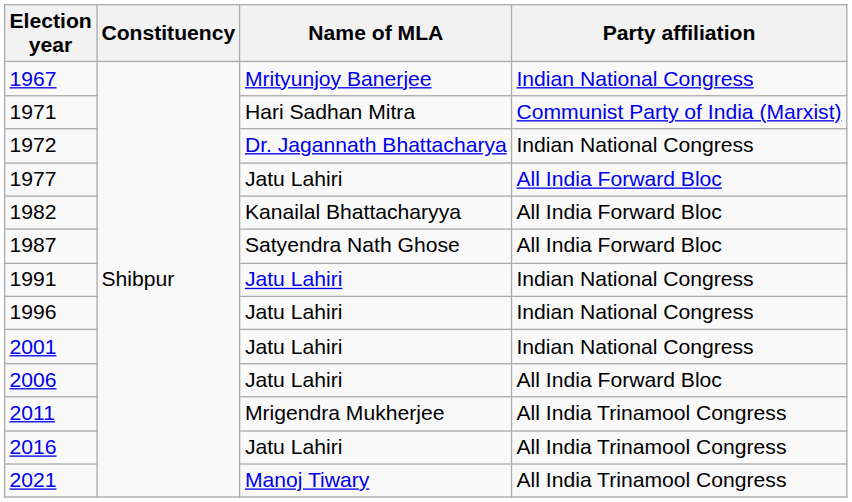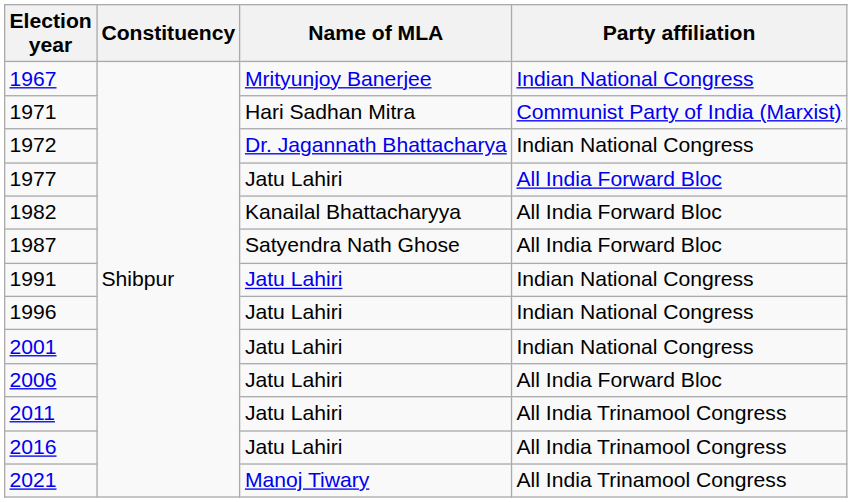2011 | Name of MLA: Mrigendra Mukherjee -> Jatu Lahiri
